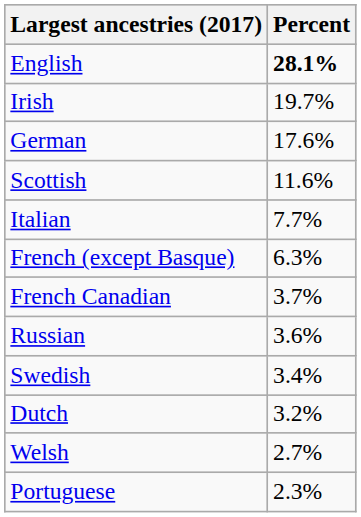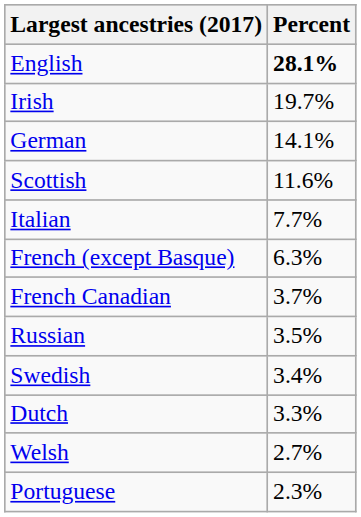German | Percent: 17.6% -> 14.1%
Russian | Percent: 3.6% -> 3.5%
Dutch | Percent: 3.2% -> 3.3%
